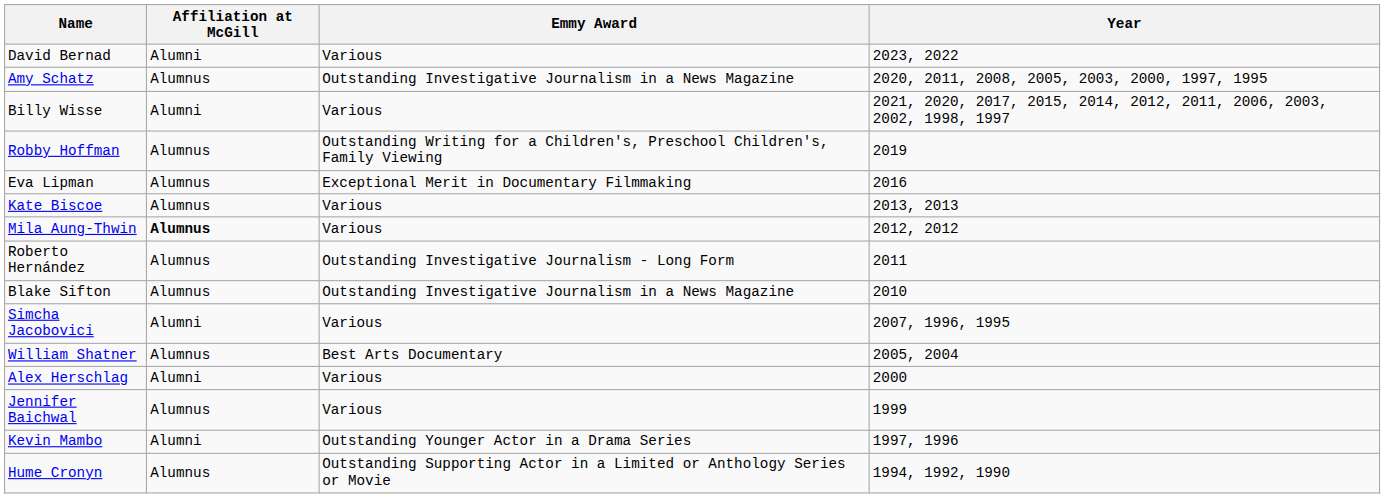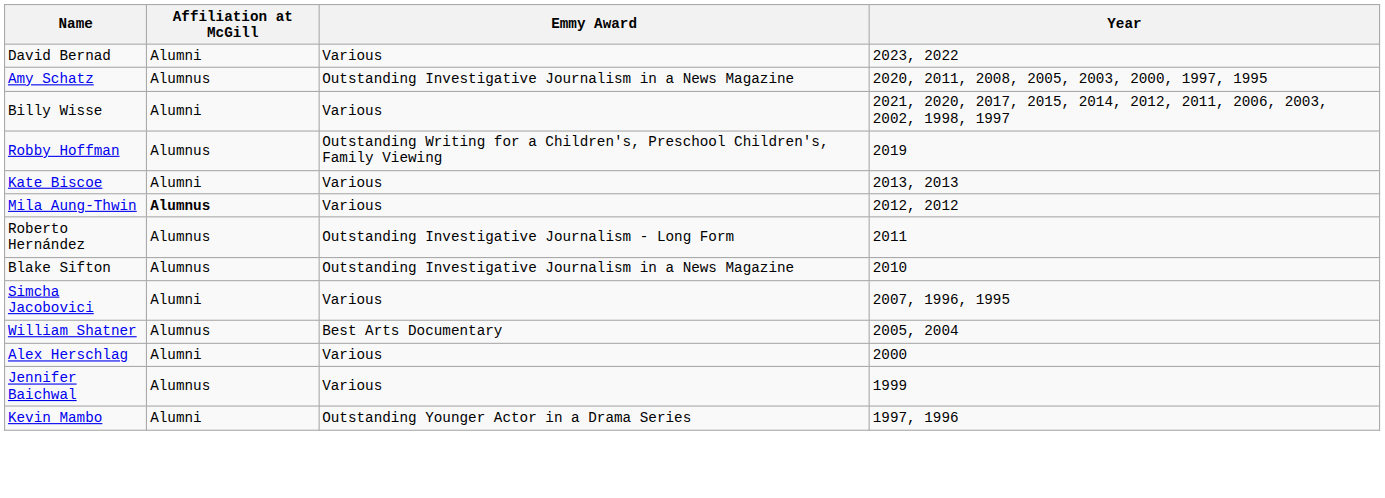- row: Eva Lipman | Alumnus | Exceptional Merit in Documentary Filmmaking | 2016
Kate Biscoe | Affiliation at McGill: Alumnus -> Alumni
- row: Hume Cronyn | Alumnus | Outstanding Supporting Actor in a Limited or Anthology Series or Movie | 1994, 1992, 1990
